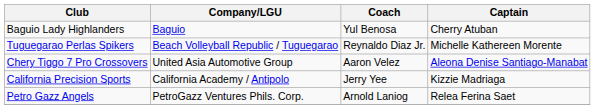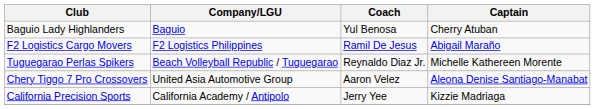+ row: F2 Logistics Cargo Movers | F2 Logistics Philippines | Ramil De Jesus | Abigail Maraño
- row: Petro Gazz Angels | PetroGazz Ventures Phils. Corp. | Arnold Laniog | Relea Ferina Saet
